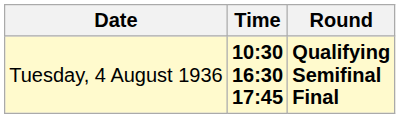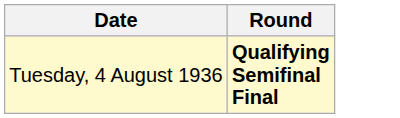- column: Time | 10:30 16:30 17:45
